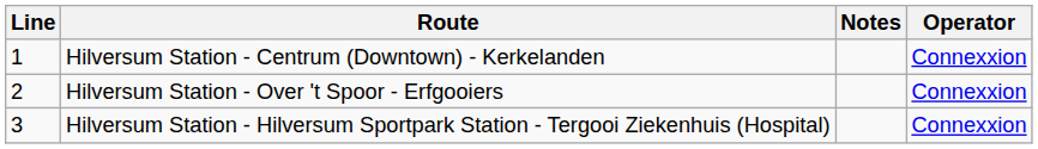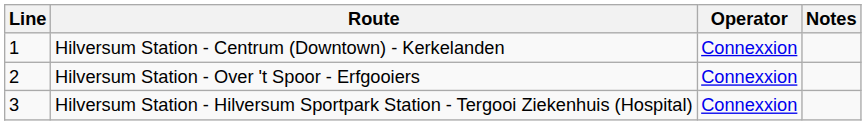columns swapped: Operator <-> Notes
